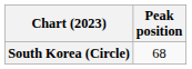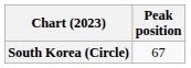South Korea (Circle) | Peak position: 68 -> 67
